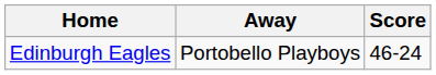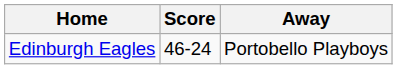columns swapped: Score <-> Away
